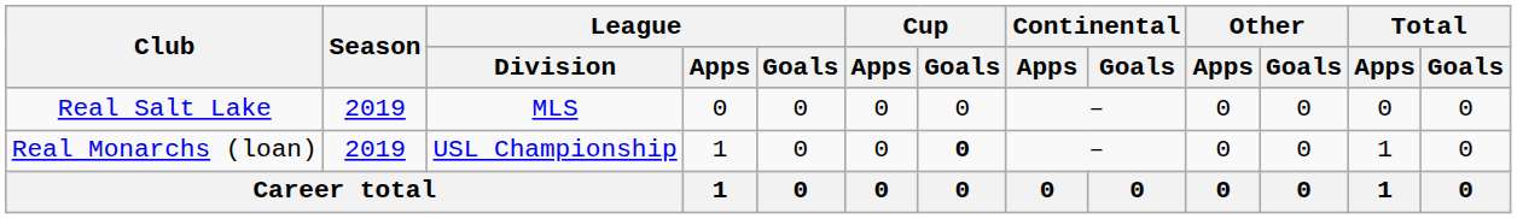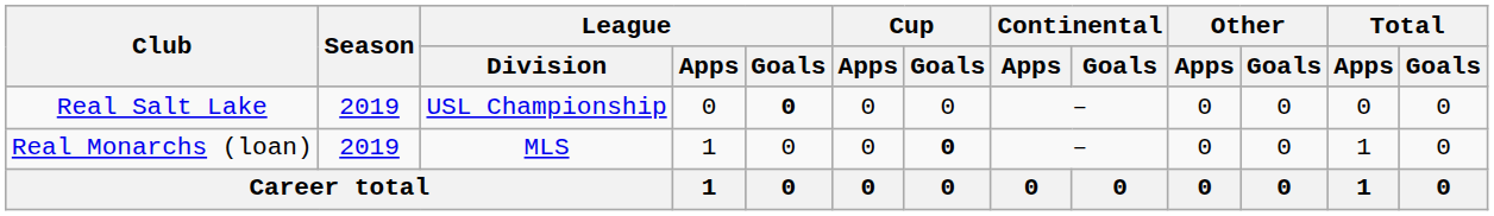Real Salt Lake | League / Division: MLS -> USL Championship
Real Salt Lake | League / Goals: normal -> bold
Real Monarchs (loan) | League / Division: USL Championship -> MLS
